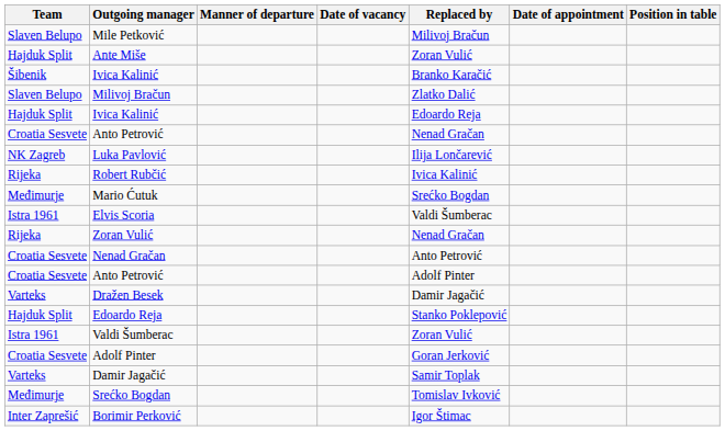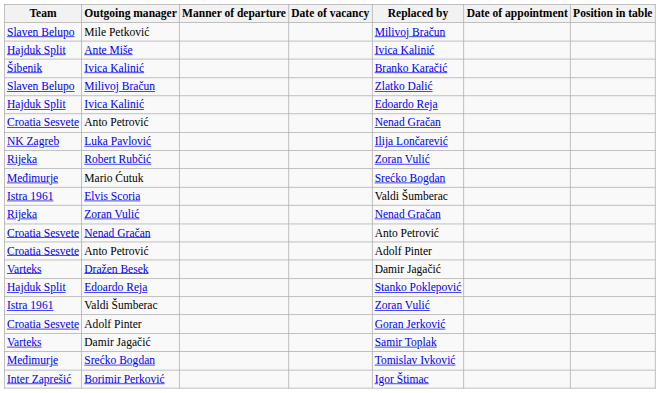Ante Miše | Replaced by: Zoran Vulić -> Ivica Kalinić
Robert Rubčić | Replaced by: Ivica Kalinić -> Zoran Vulić
